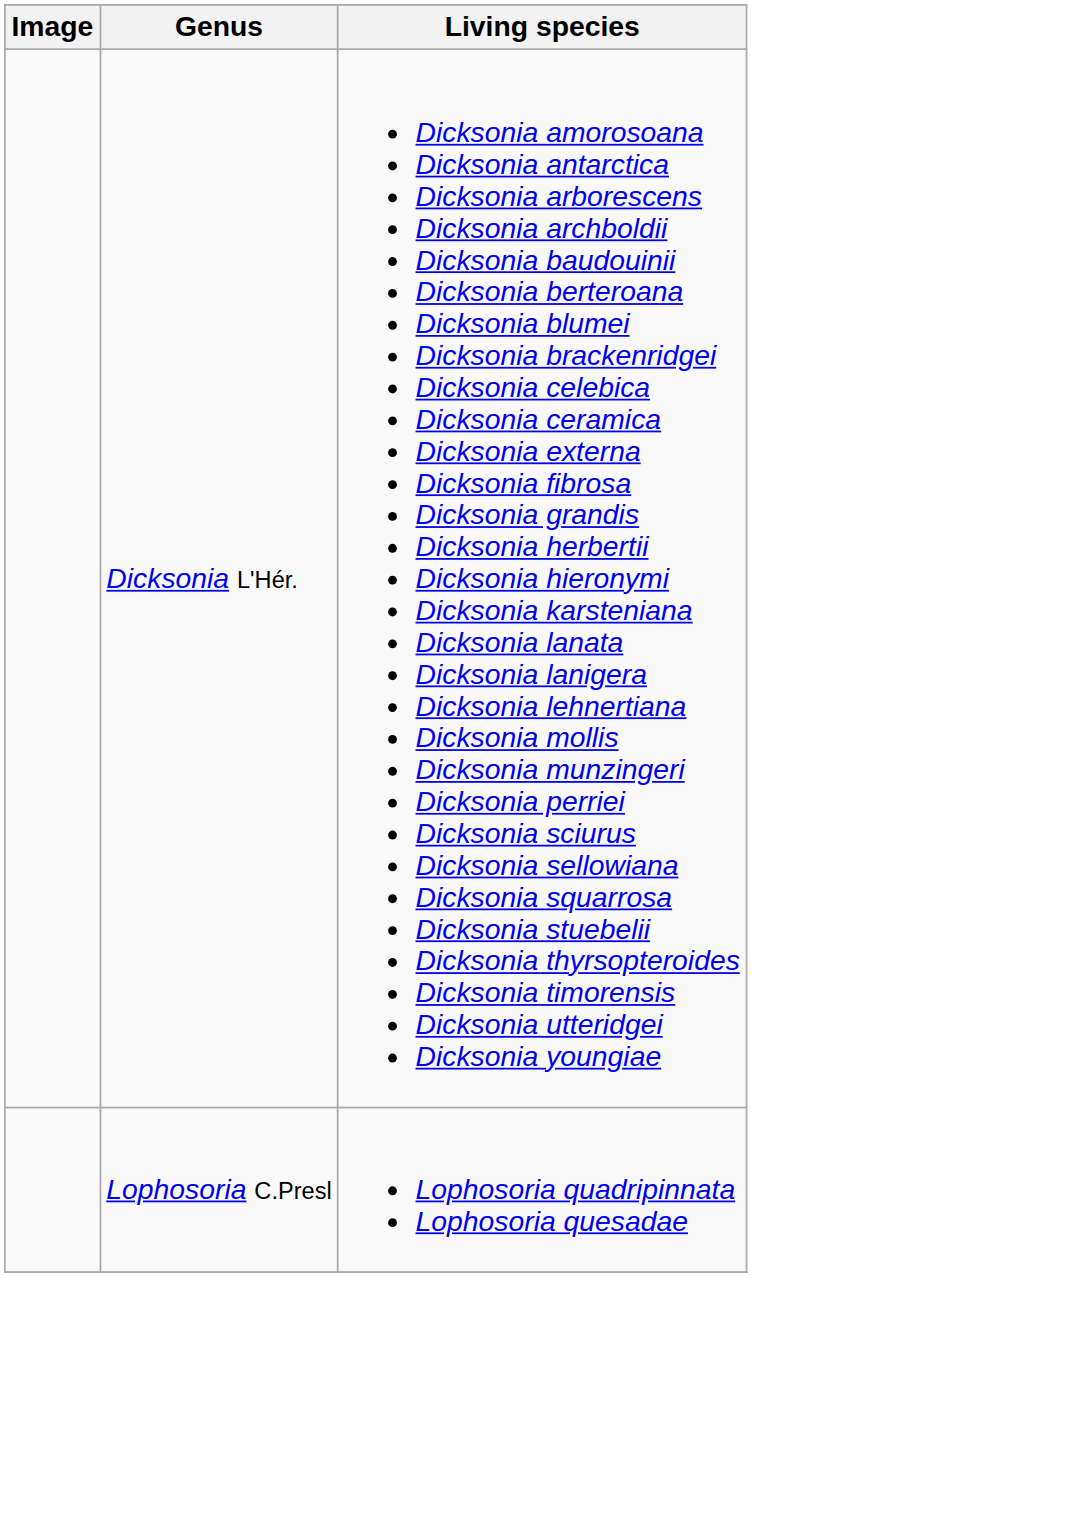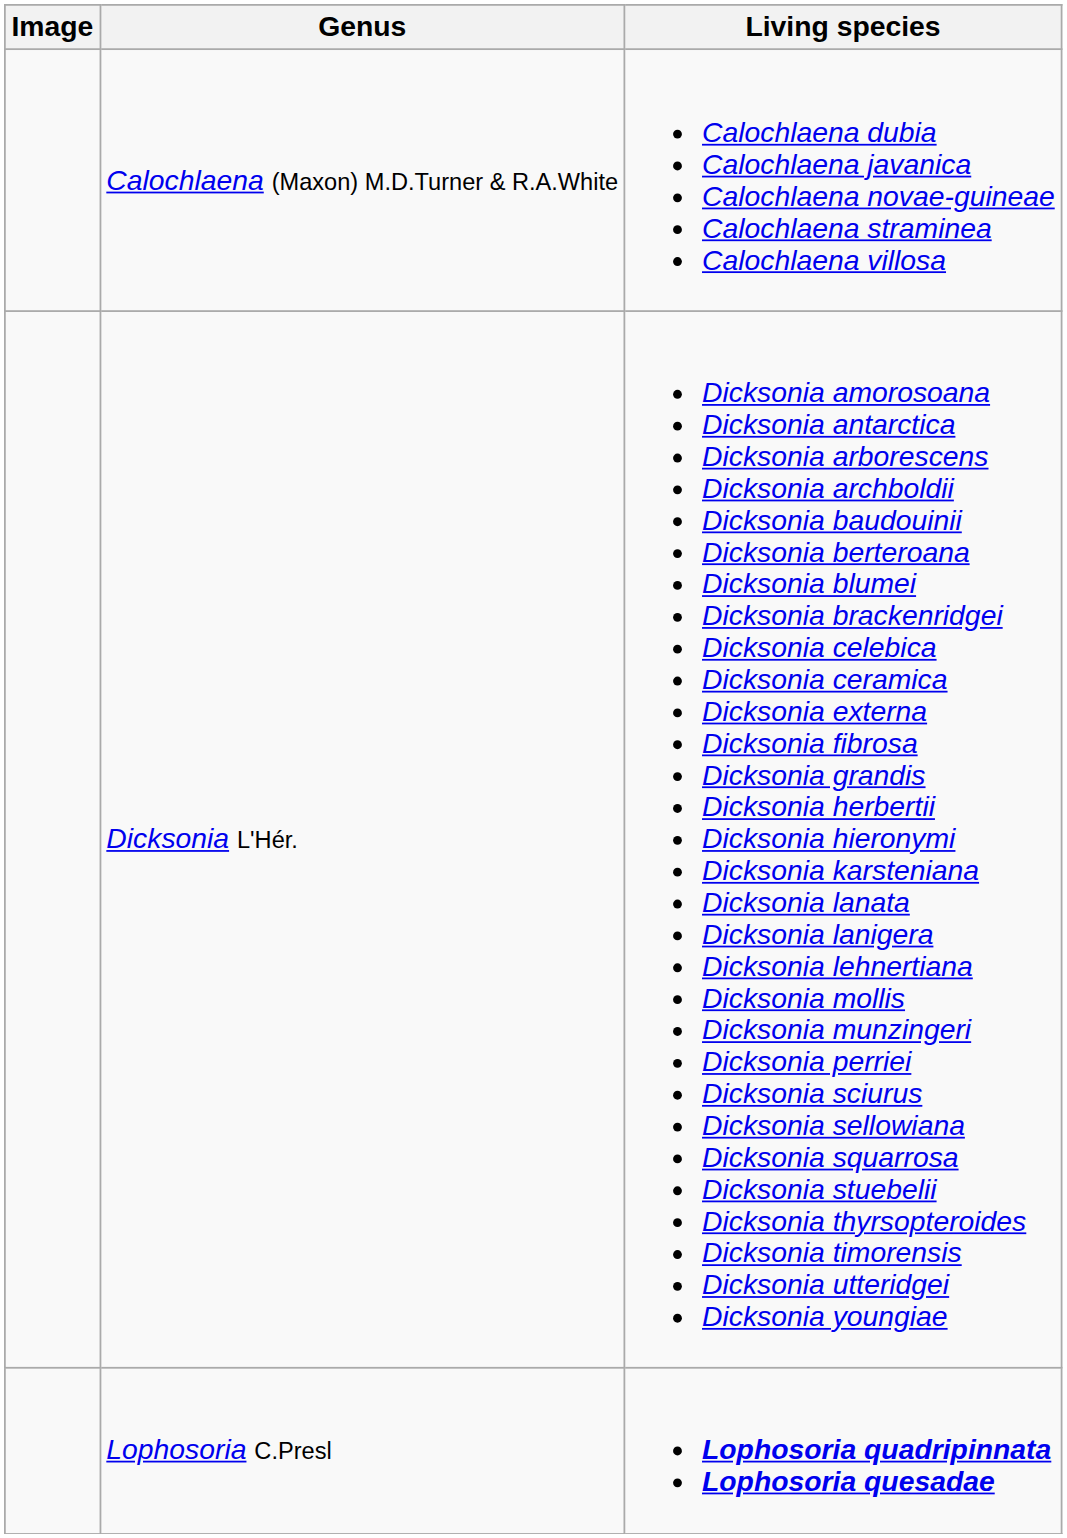+ row: Calochlaena (Maxon) M.D.Turner & R.A.White | Calochlaena dubia Calochlaena javanica Calochlaena novae-guineae Calochlaena straminea Calochlaena villosa
Lophosoria C.Presl | Living species: normal -> bold
